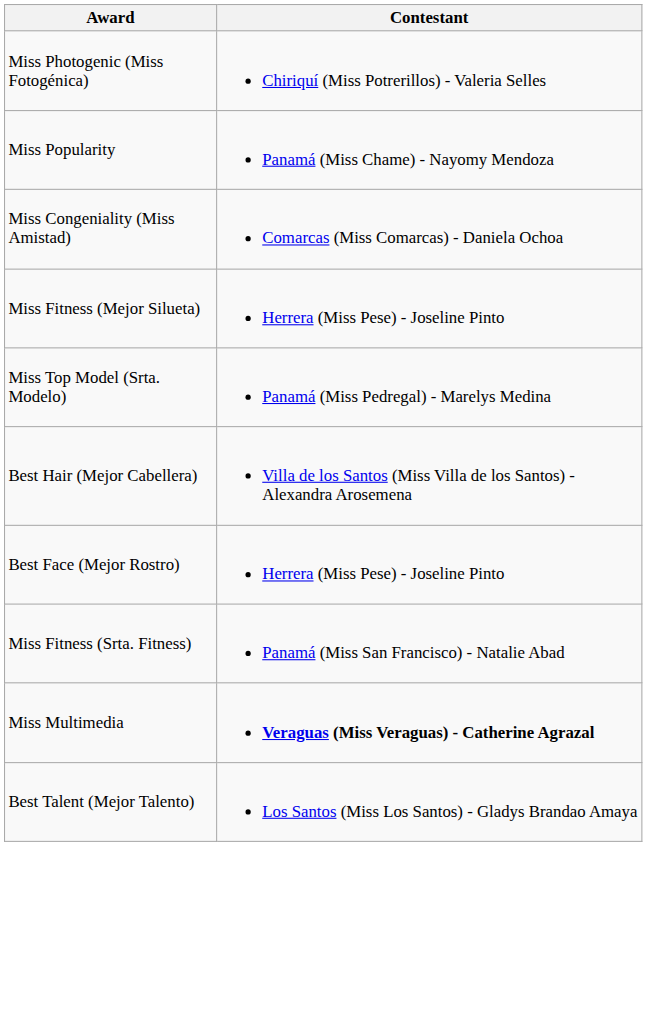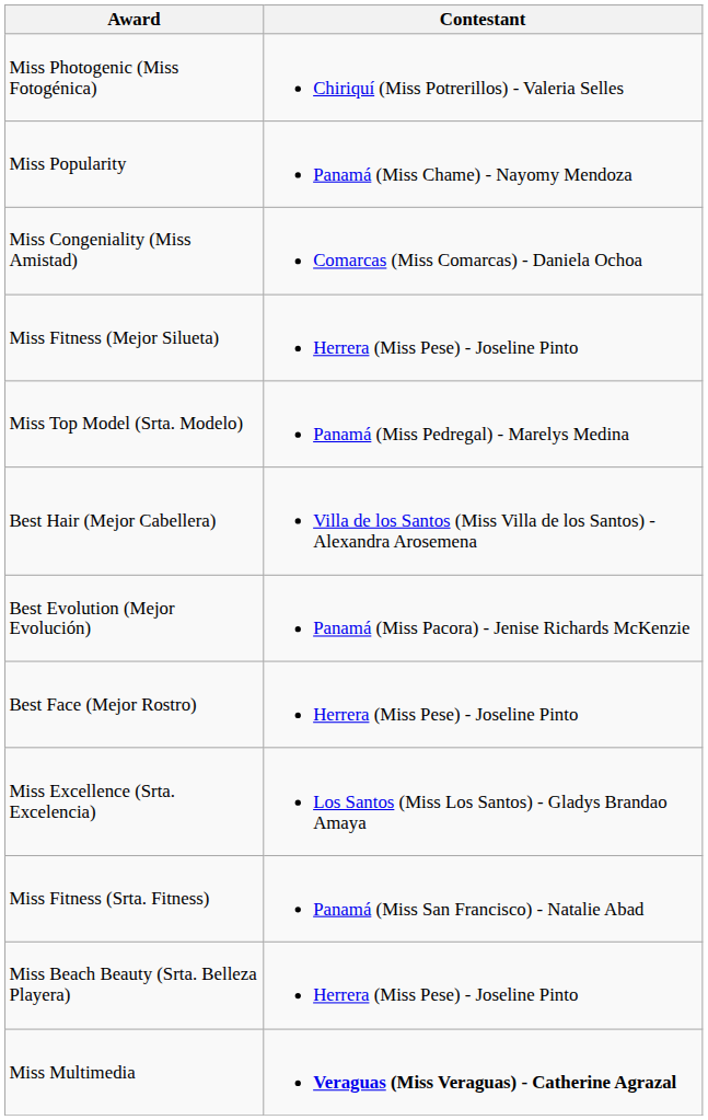+ row: Best Evolution (Mejor Evolución) | Panamá (Miss Pacora) - Jenise Richards McKenzie
+ row: Miss Excellence (Srta. Excelencia) | Los Santos (Miss Los Santos) - Gladys Brandao Amaya
+ row: Miss Beach Beauty (Srta. Belleza Playera) | Herrera (Miss Pese) - Joseline Pinto
- row: Best Talent (Mejor Talento) | Los Santos (Miss Los Santos) - Gladys Brandao Amaya
